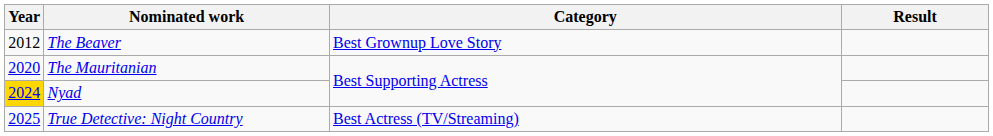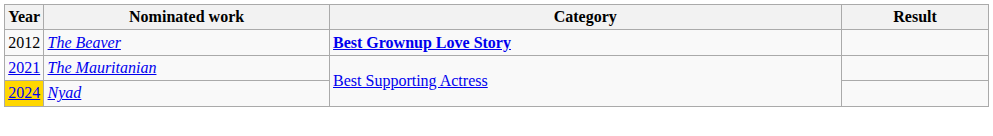The Beaver | Category: normal -> bold
The Mauritanian | Year: 2020 -> 2021
- row: 2025 | True Detective: Night Country | Best Actress (TV/Streaming)
